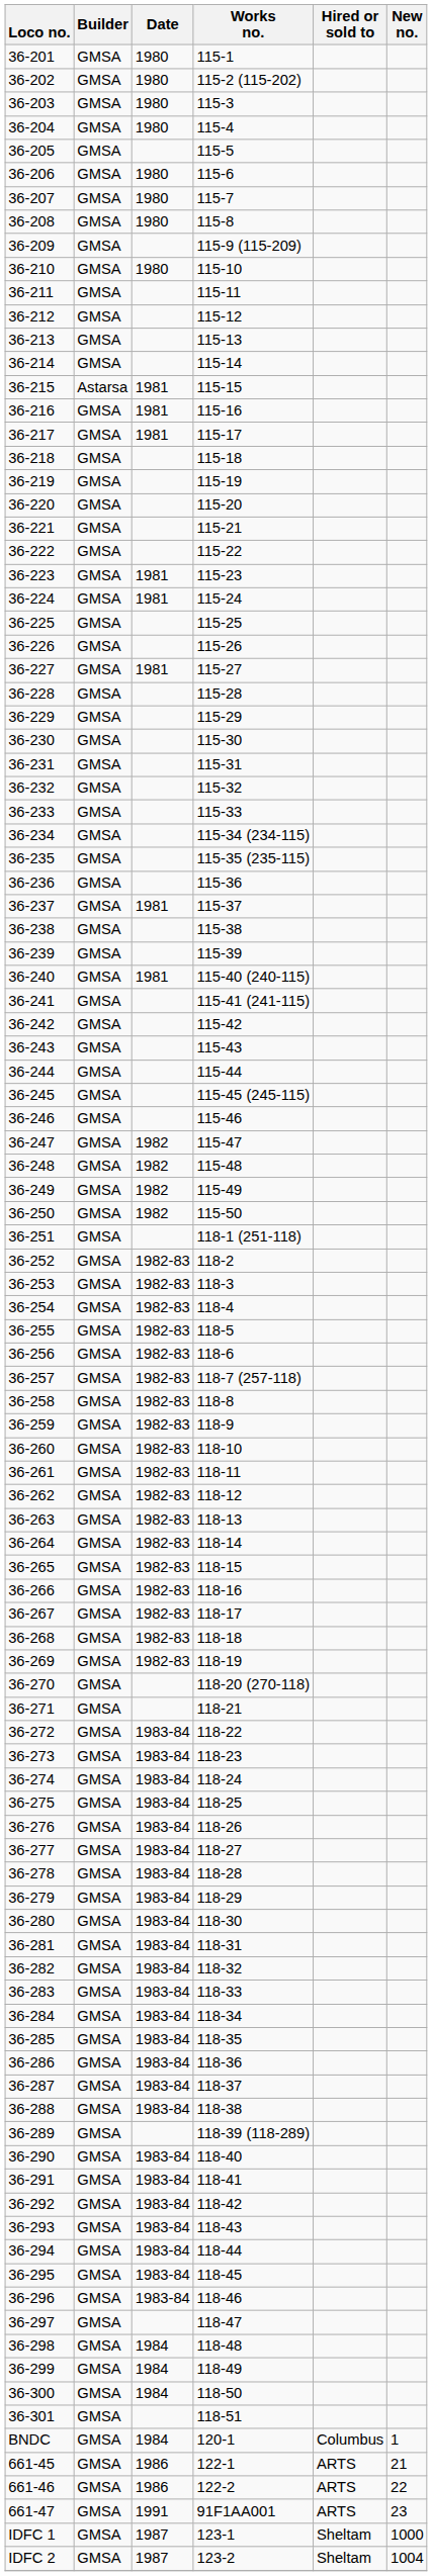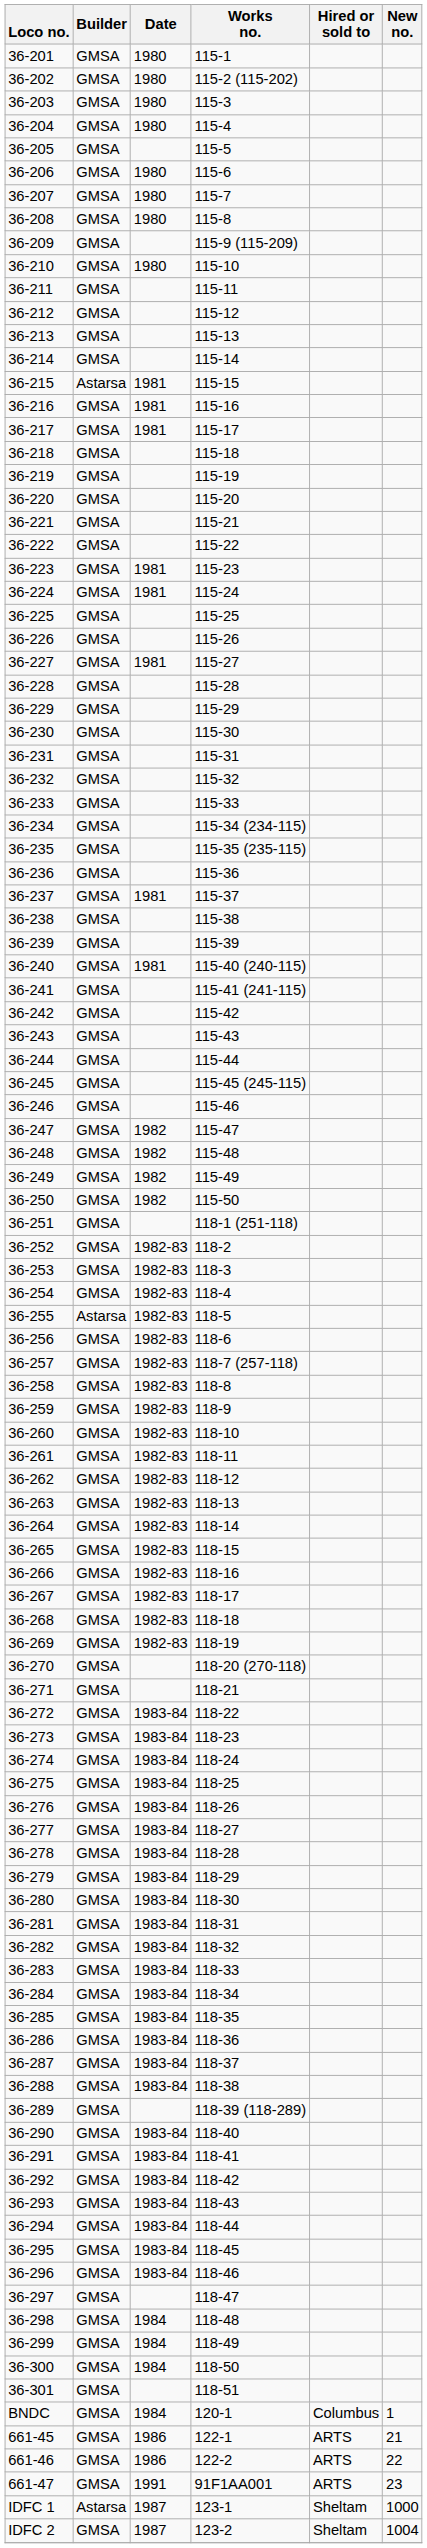36-255 | Builder: GMSA -> Astarsa
IDFC 1 | Builder: GMSA -> Astarsa
